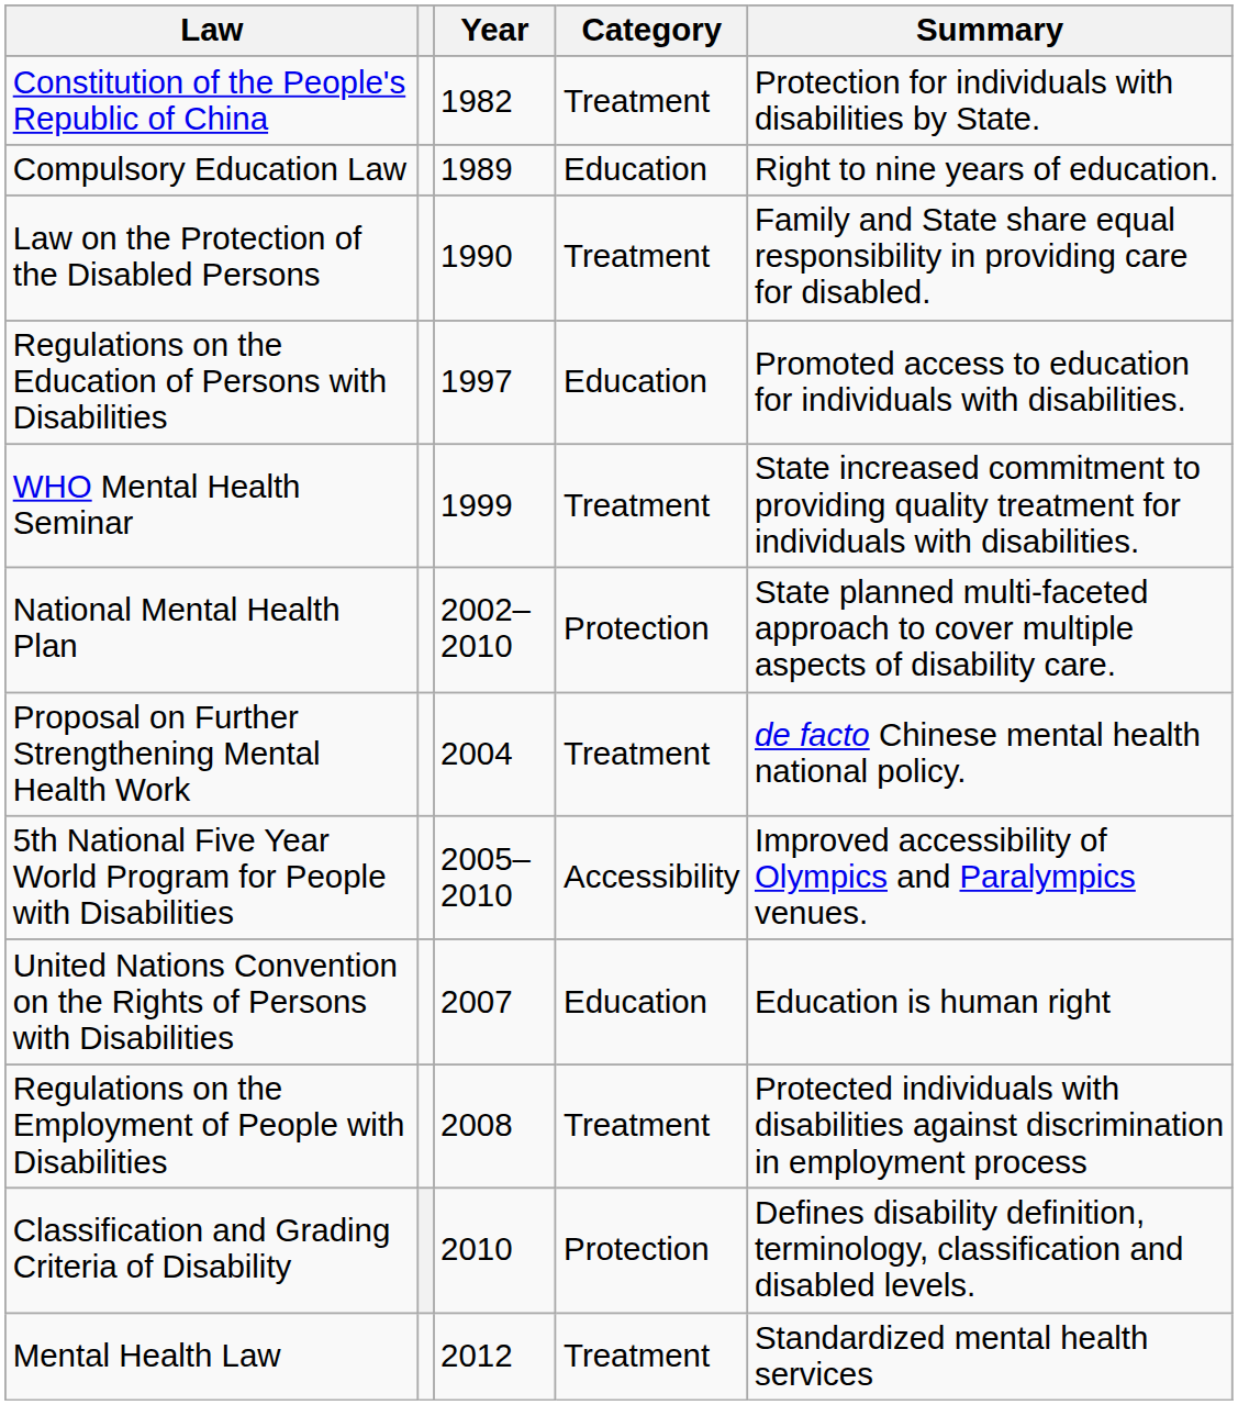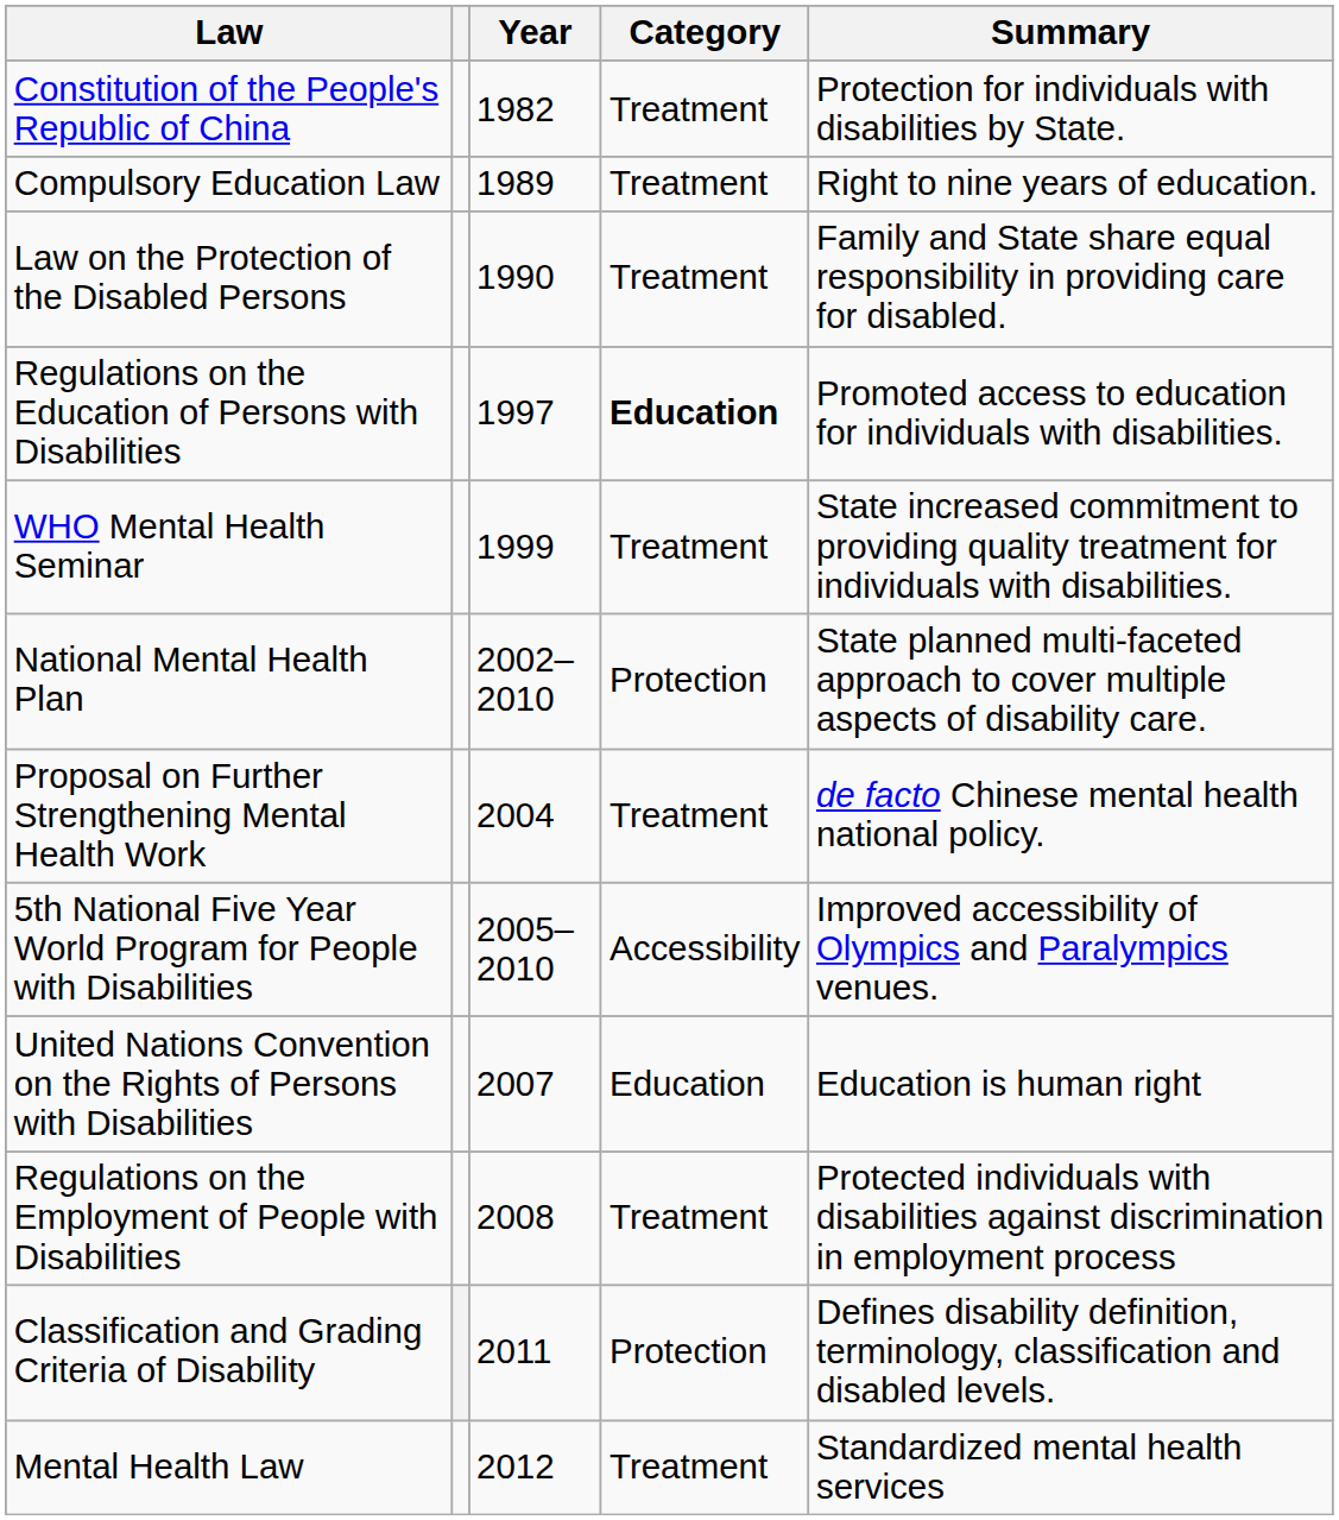Compulsory Education Law | Category: Education -> Treatment
Regulations on the Education of Persons with Disabilities | Category: normal -> bold
Classification and Grading Criteria of Disability | Year: 2010 -> 2011
